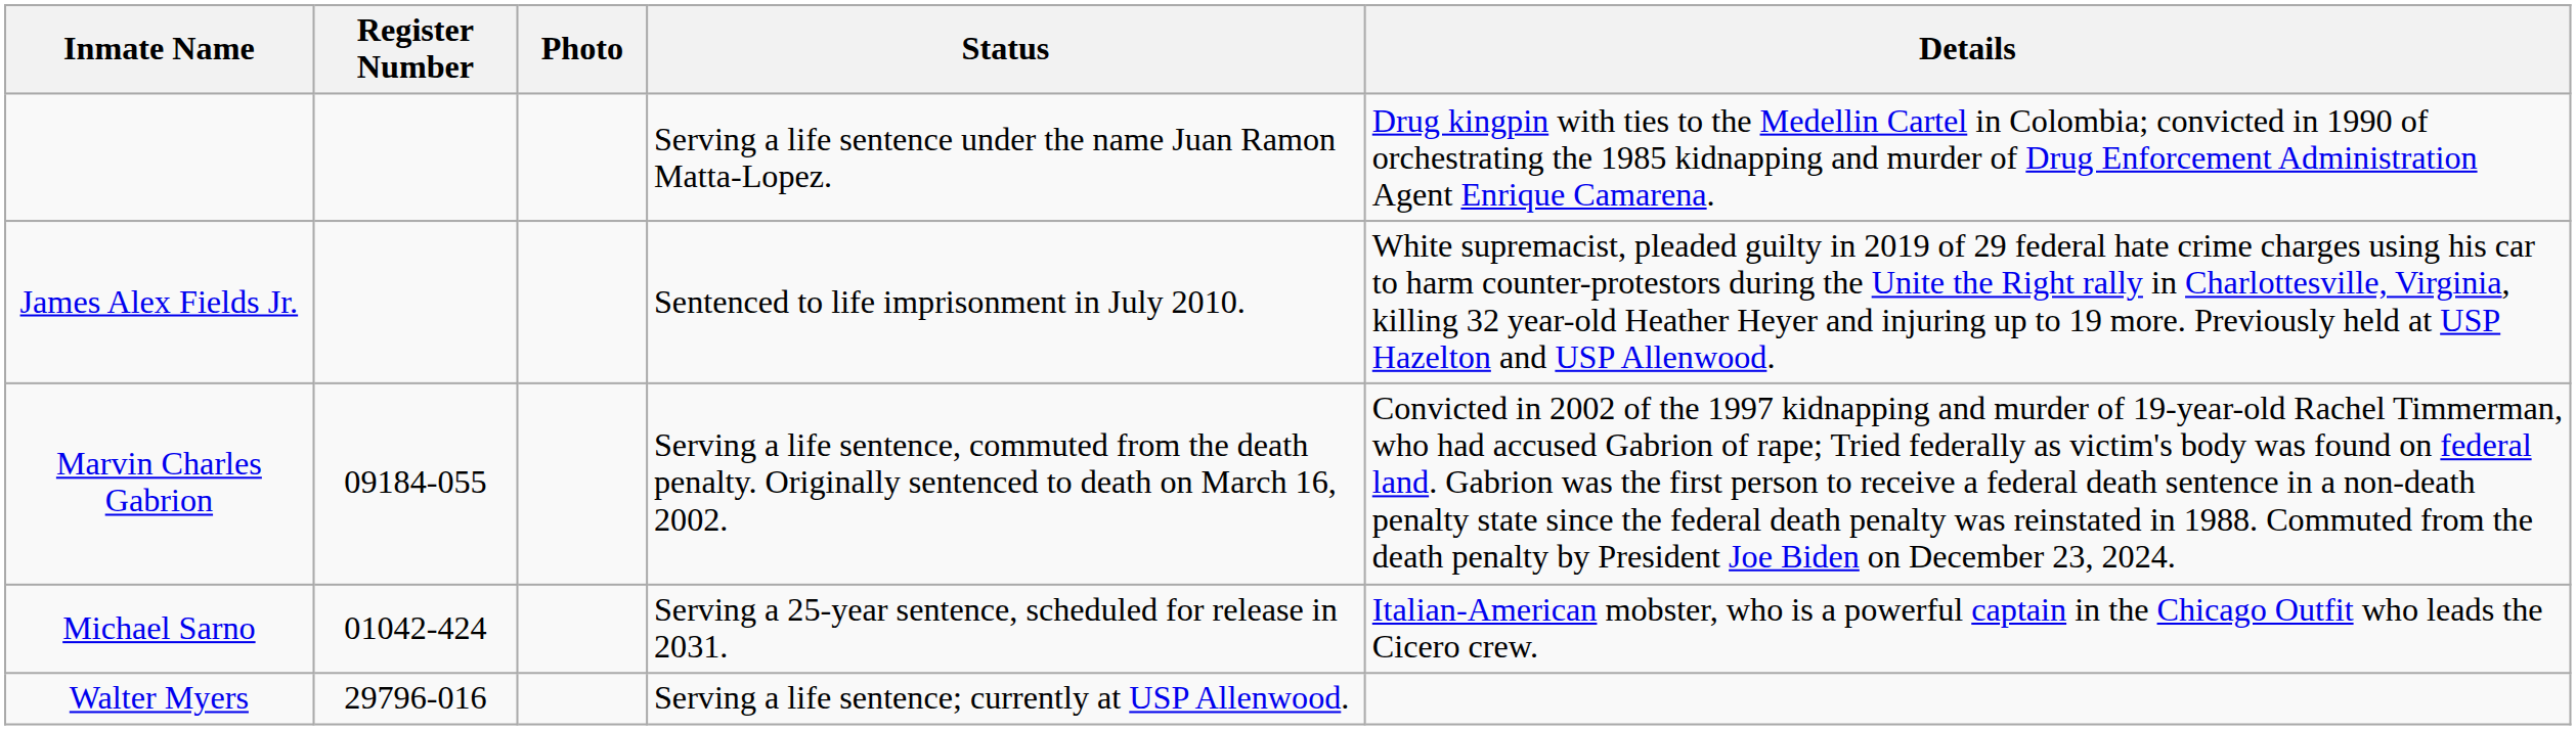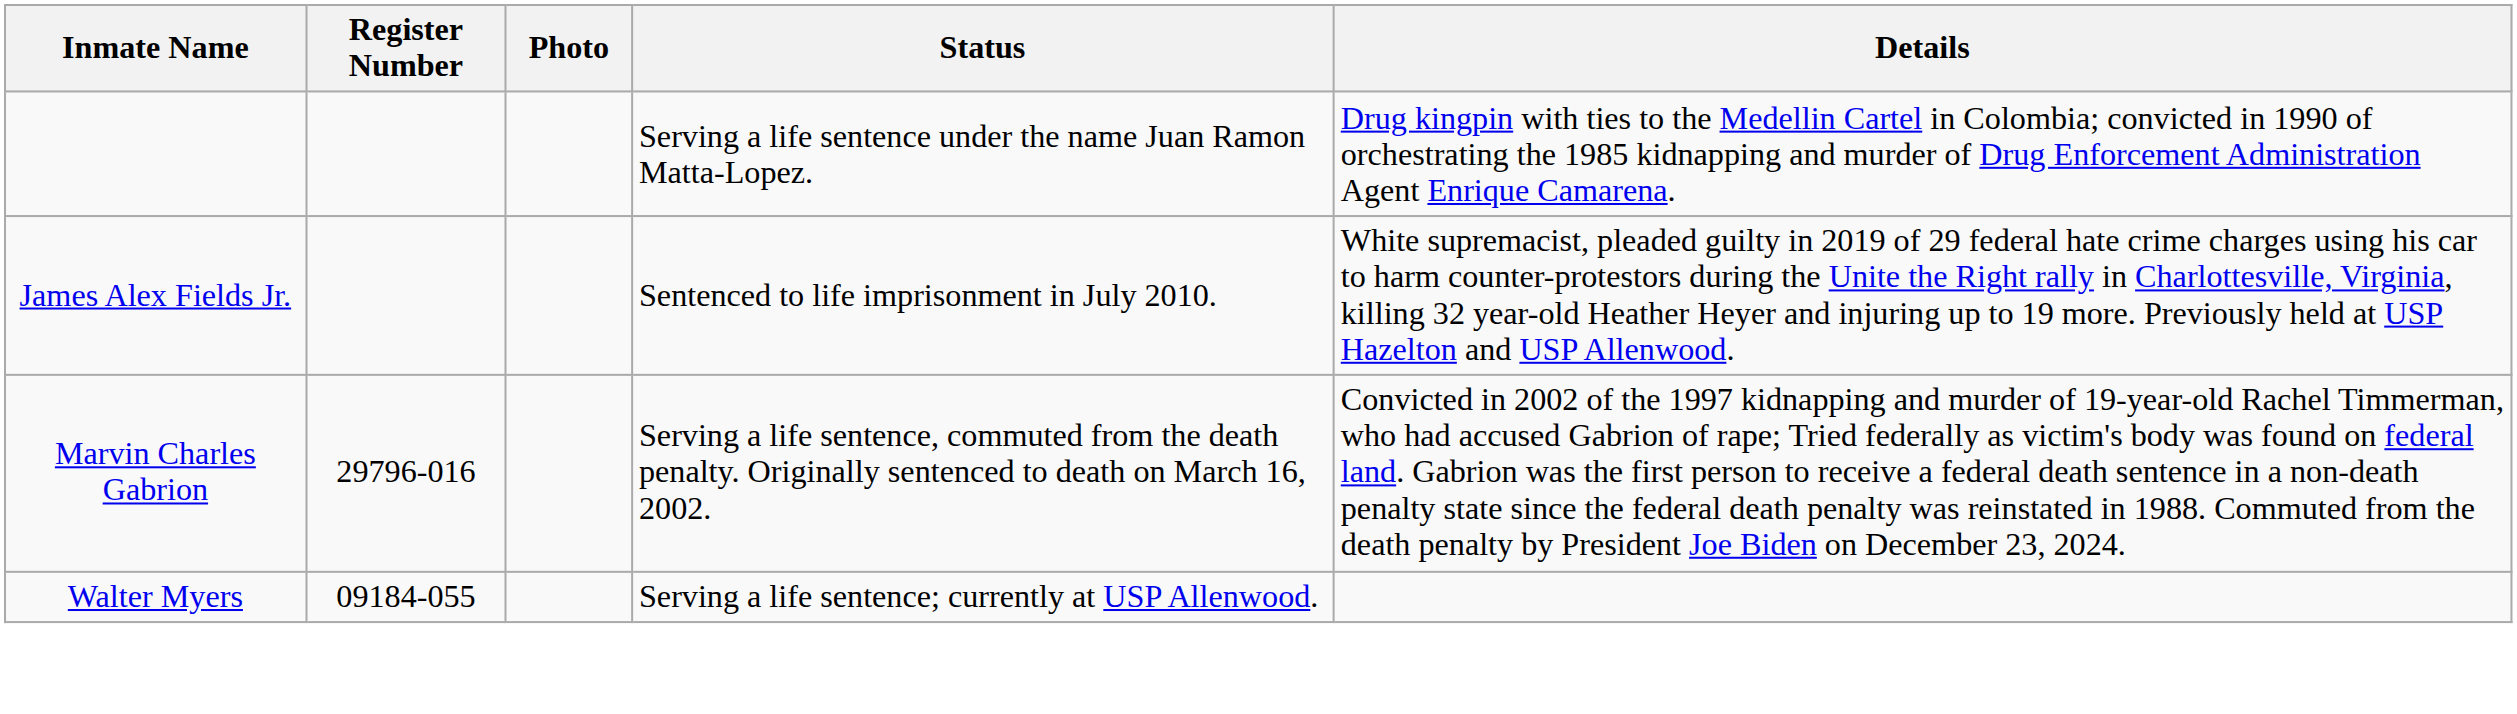Marvin Charles Gabrion | Register Number: 09184-055 -> 29796-016
- row: Michael Sarno | 01042-424 | Serving a 25-year sentence, scheduled for release in 2031. | Italian-American mobster, who is a powerful captain in the Chicago Outfit who leads the Cicero crew.
Walter Myers | Register Number: 29796-016 -> 09184-055
